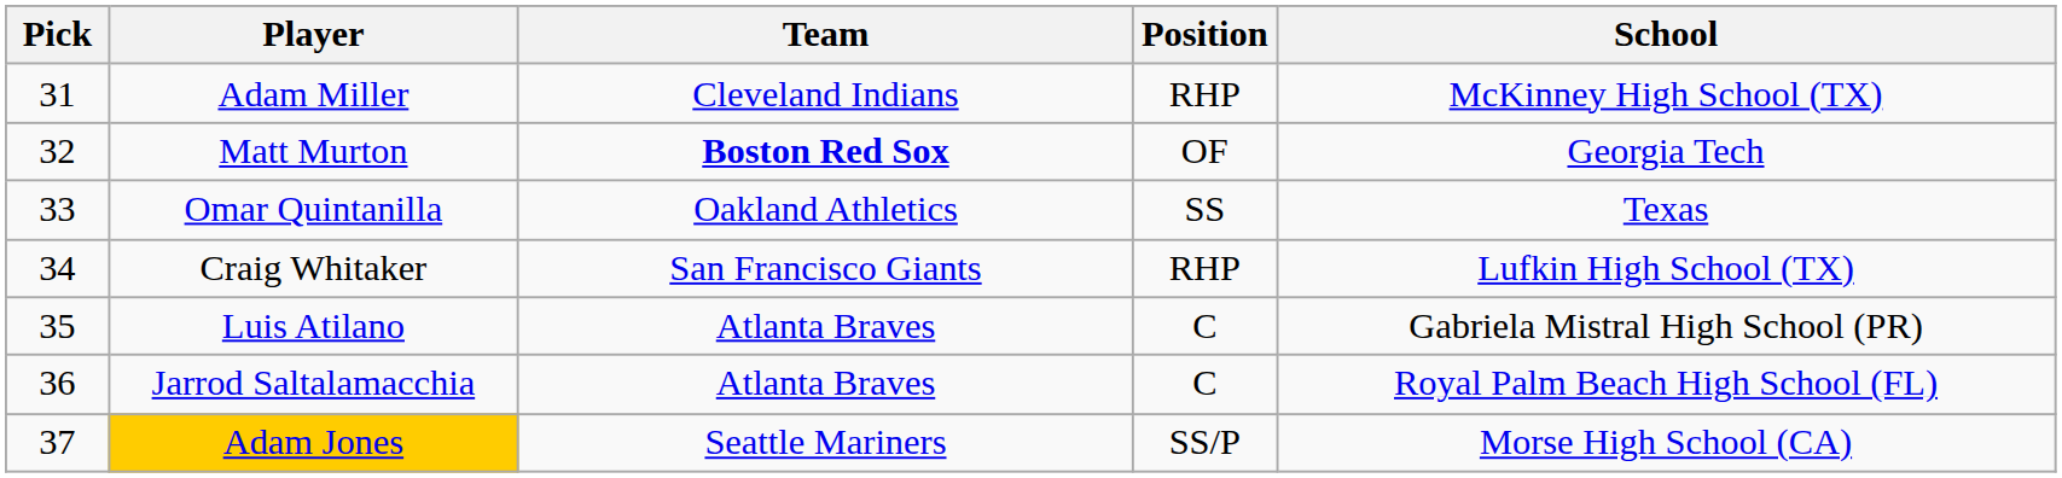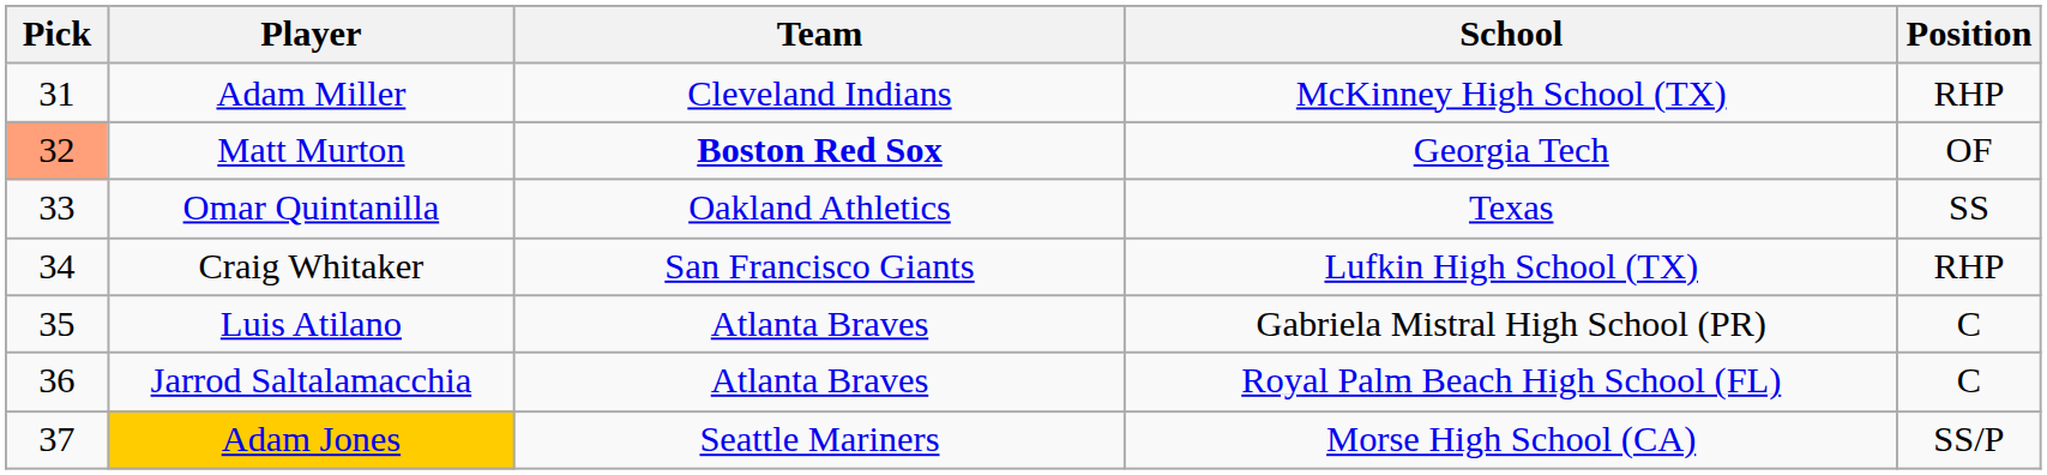columns swapped: Position <-> School
Matt Murton | Pick: no background -> lightsalmon background
